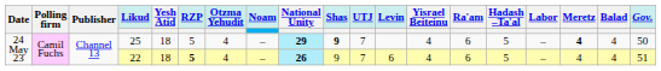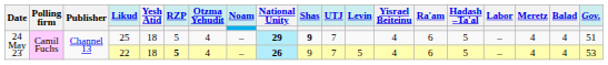25 | Meretz: bold -> normal
25 | Gov.: 50 -> 51
22 | Levin: 6 -> 5
22 | Gov.: 51 -> 53
